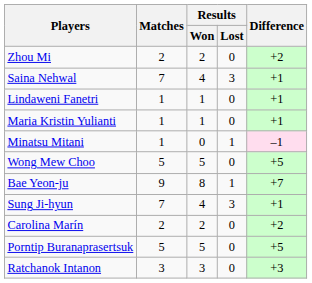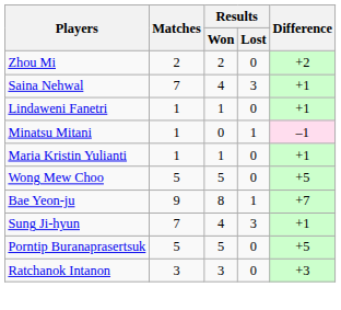rows swapped: Maria Kristin Yulianti <-> Minatsu Mitani
- row: Carolina Marín | 2 | 2 | 0 | +2
